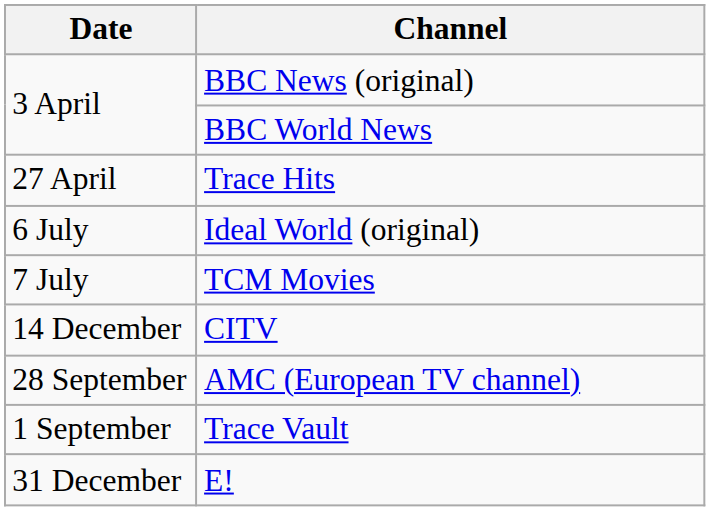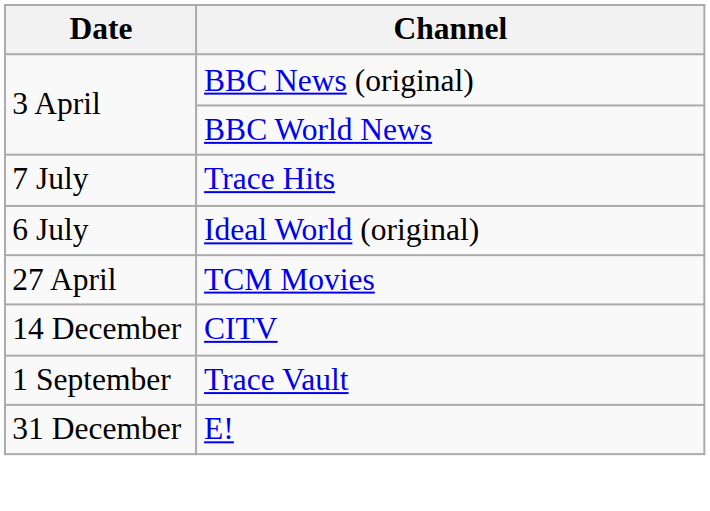Trace Hits | Date: 27 April -> 7 July
TCM Movies | Date: 7 July -> 27 April
- row: 28 September | AMC (European TV channel)
